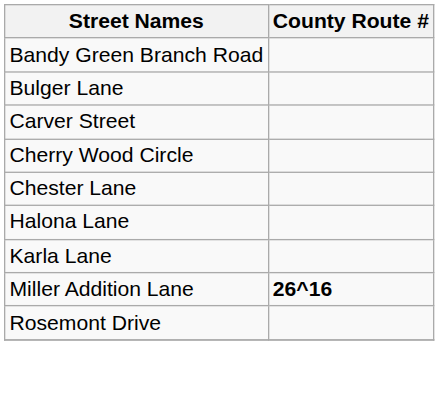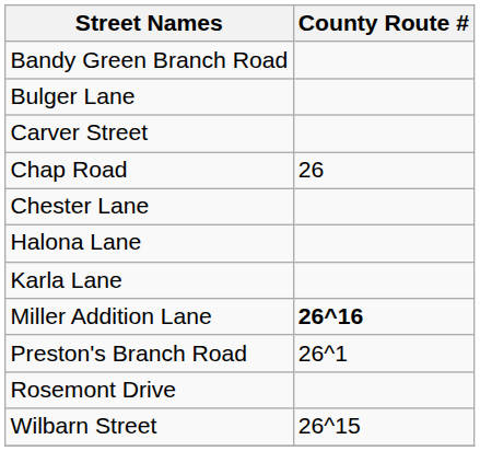+ row: Chap Road | 26
- row: Cherry Wood Circle
+ row: Preston's Branch Road | 26^1
+ row: Wilbarn Street | 26^15
